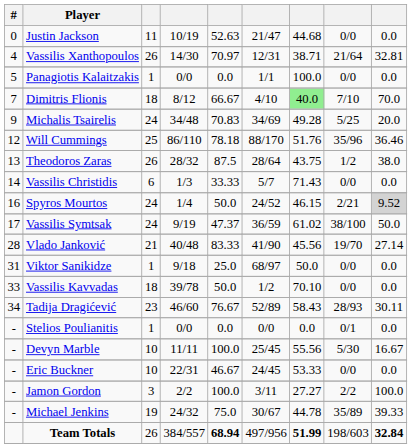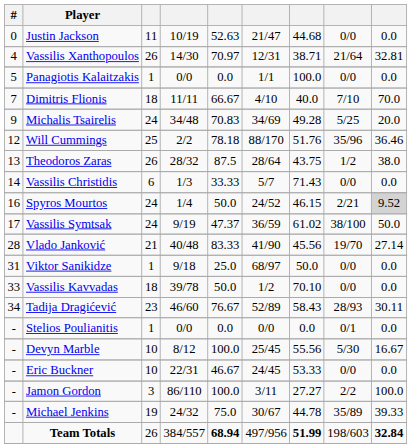Dimitris Flionis | column 4: 8/12 -> 11/11
Dimitris Flionis | column 7: lightgreen background -> no background
Will Cummings | column 4: 86/110 -> 2/2
Devyn Marble | column 4: 11/11 -> 8/12
Jamon Gordon | column 4: 2/2 -> 86/110
